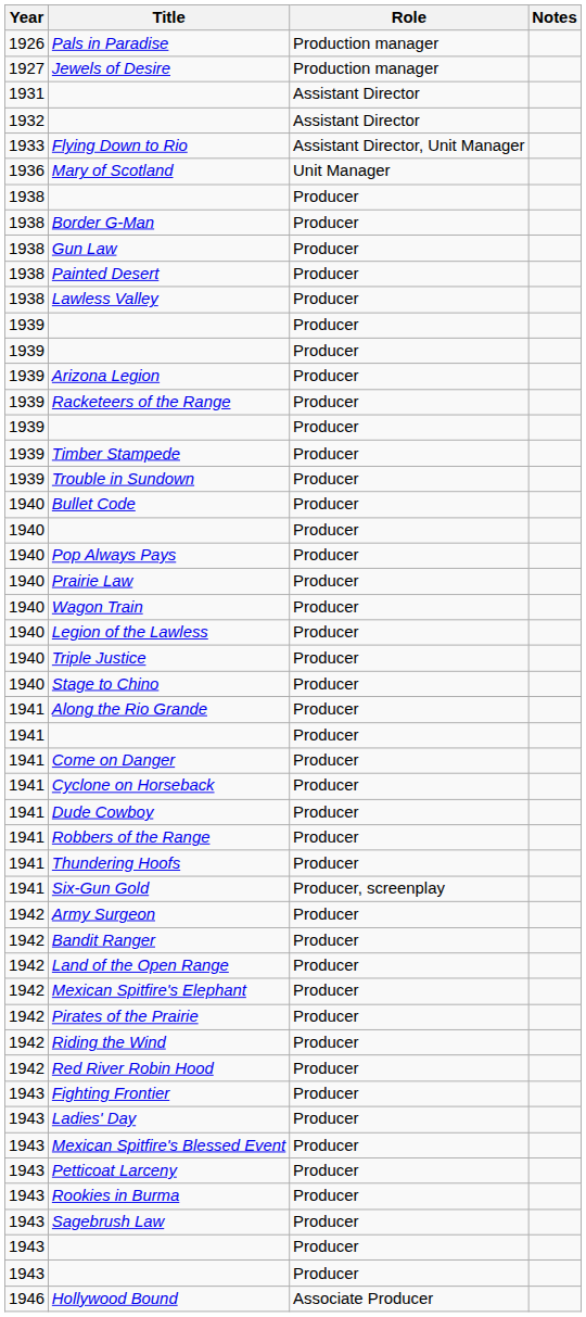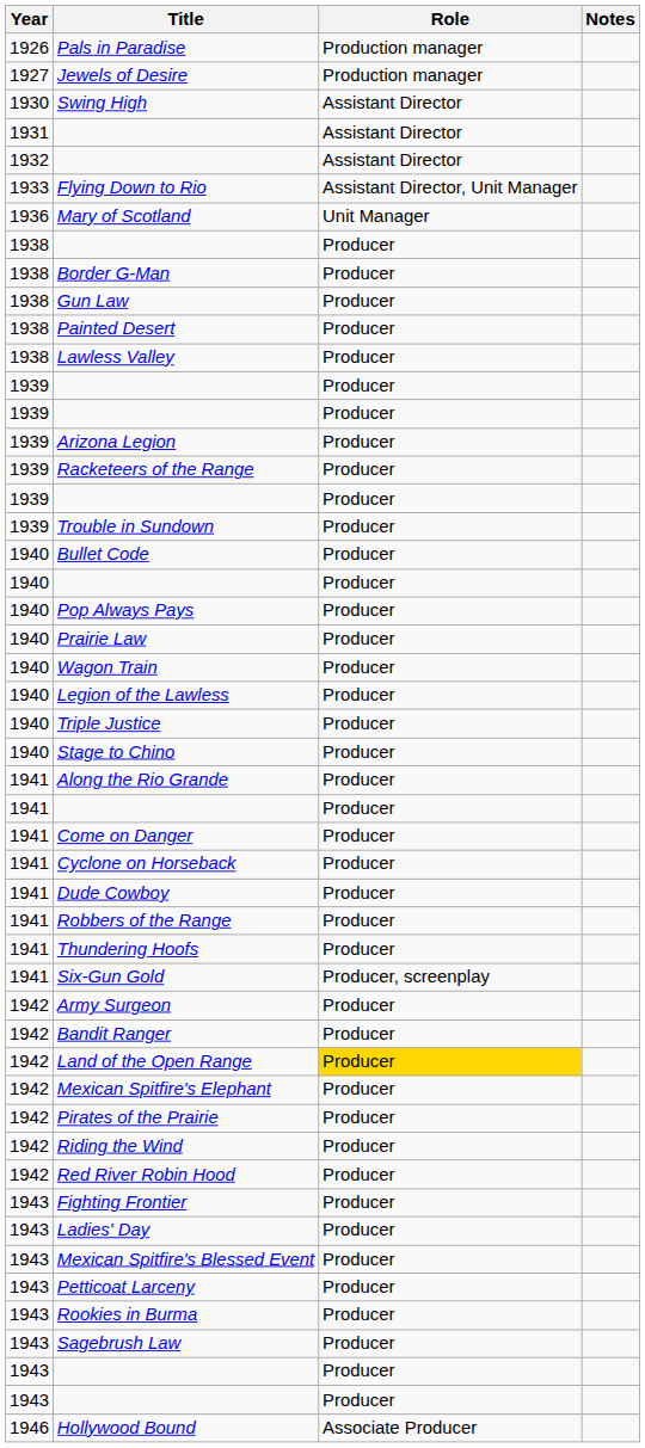+ row: 1930 | Swing High | Assistant Director
- row: 1939 | Timber Stampede | Producer
Land of the Open Range | Role: no background -> gold background
